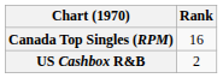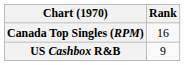US Cashbox R&B | Rank: 2 -> 9
